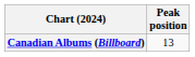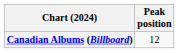Canadian Albums (Billboard) | Peak position: 13 -> 12
